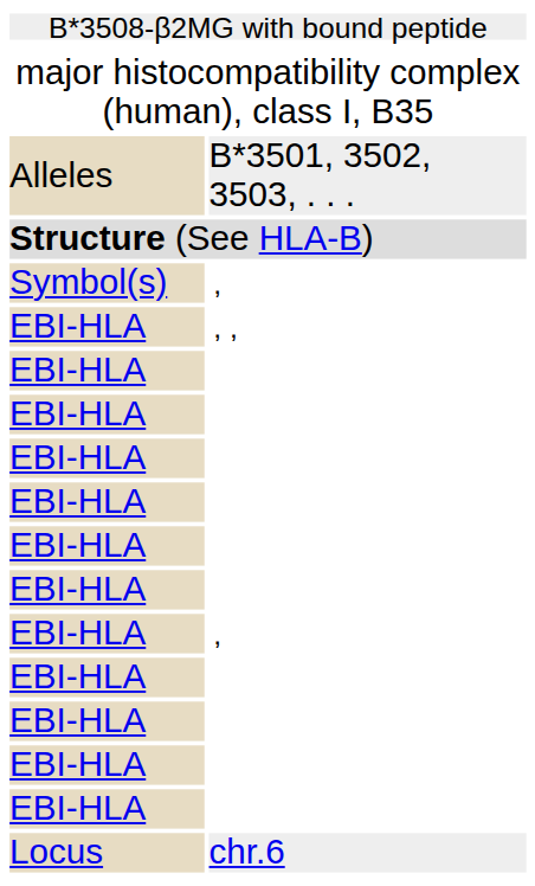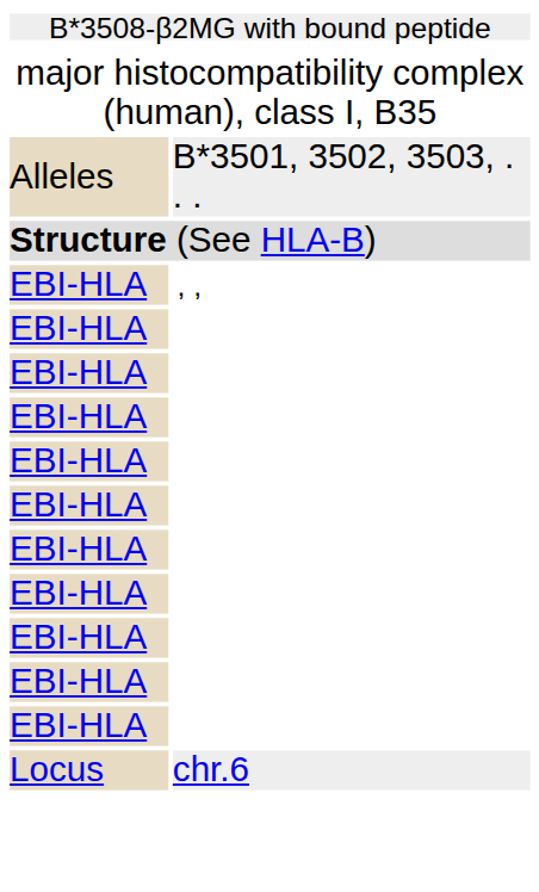- row: Symbol(s) | ,
- row: EBI-HLA | ,
